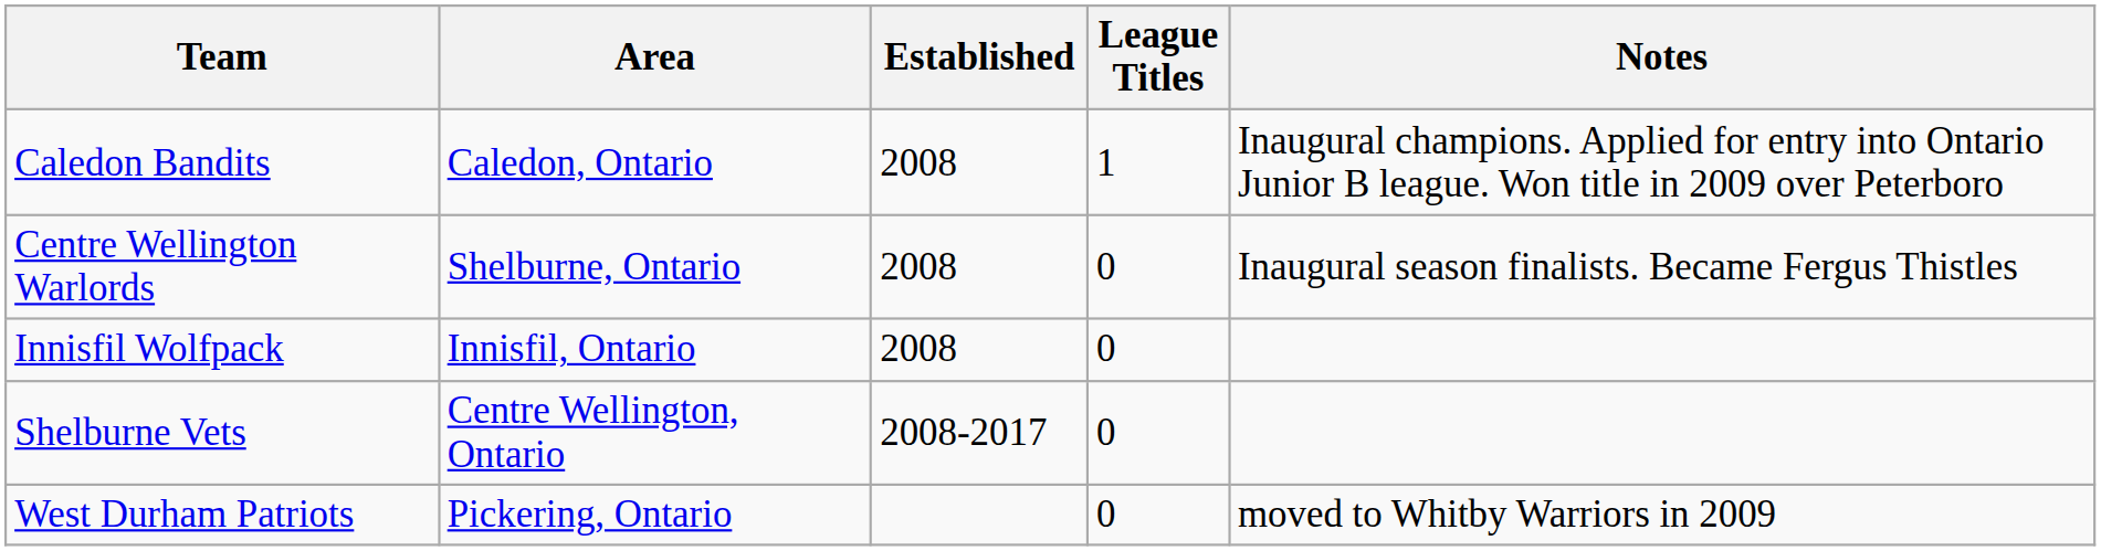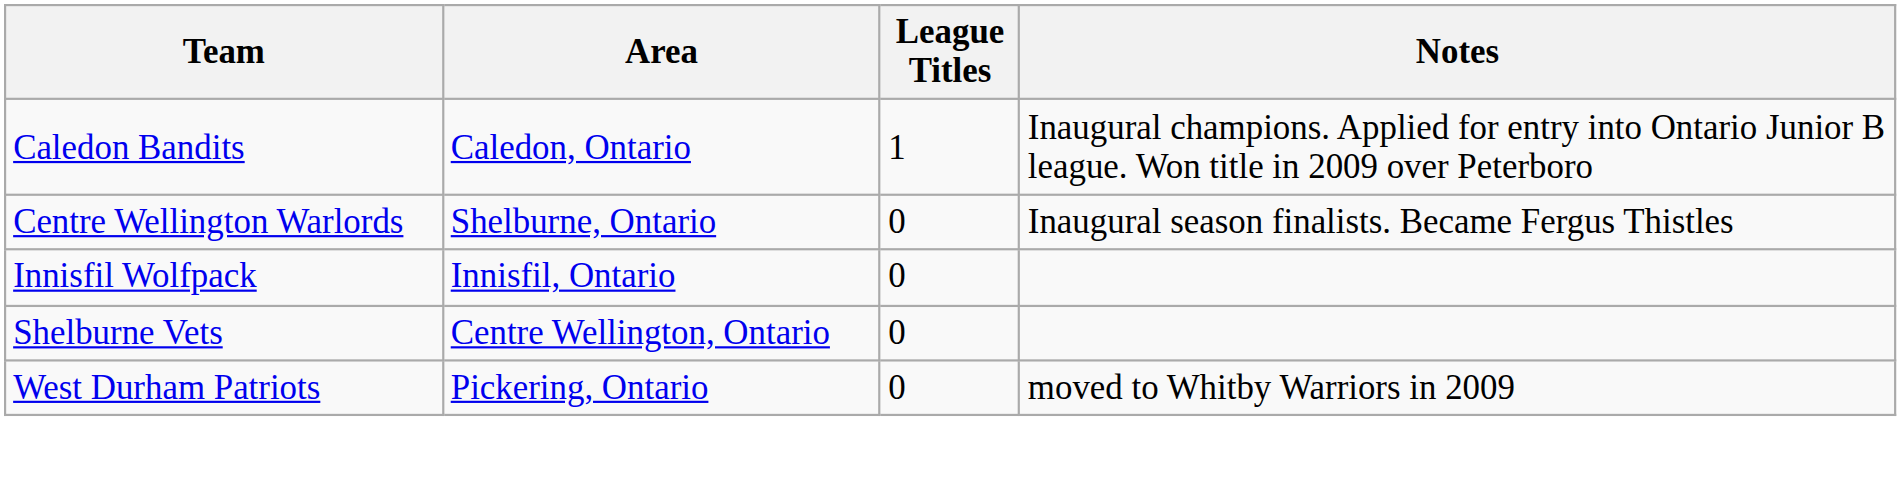- column: Established | 2008 | 2008 | 2008 | 2008-2017
